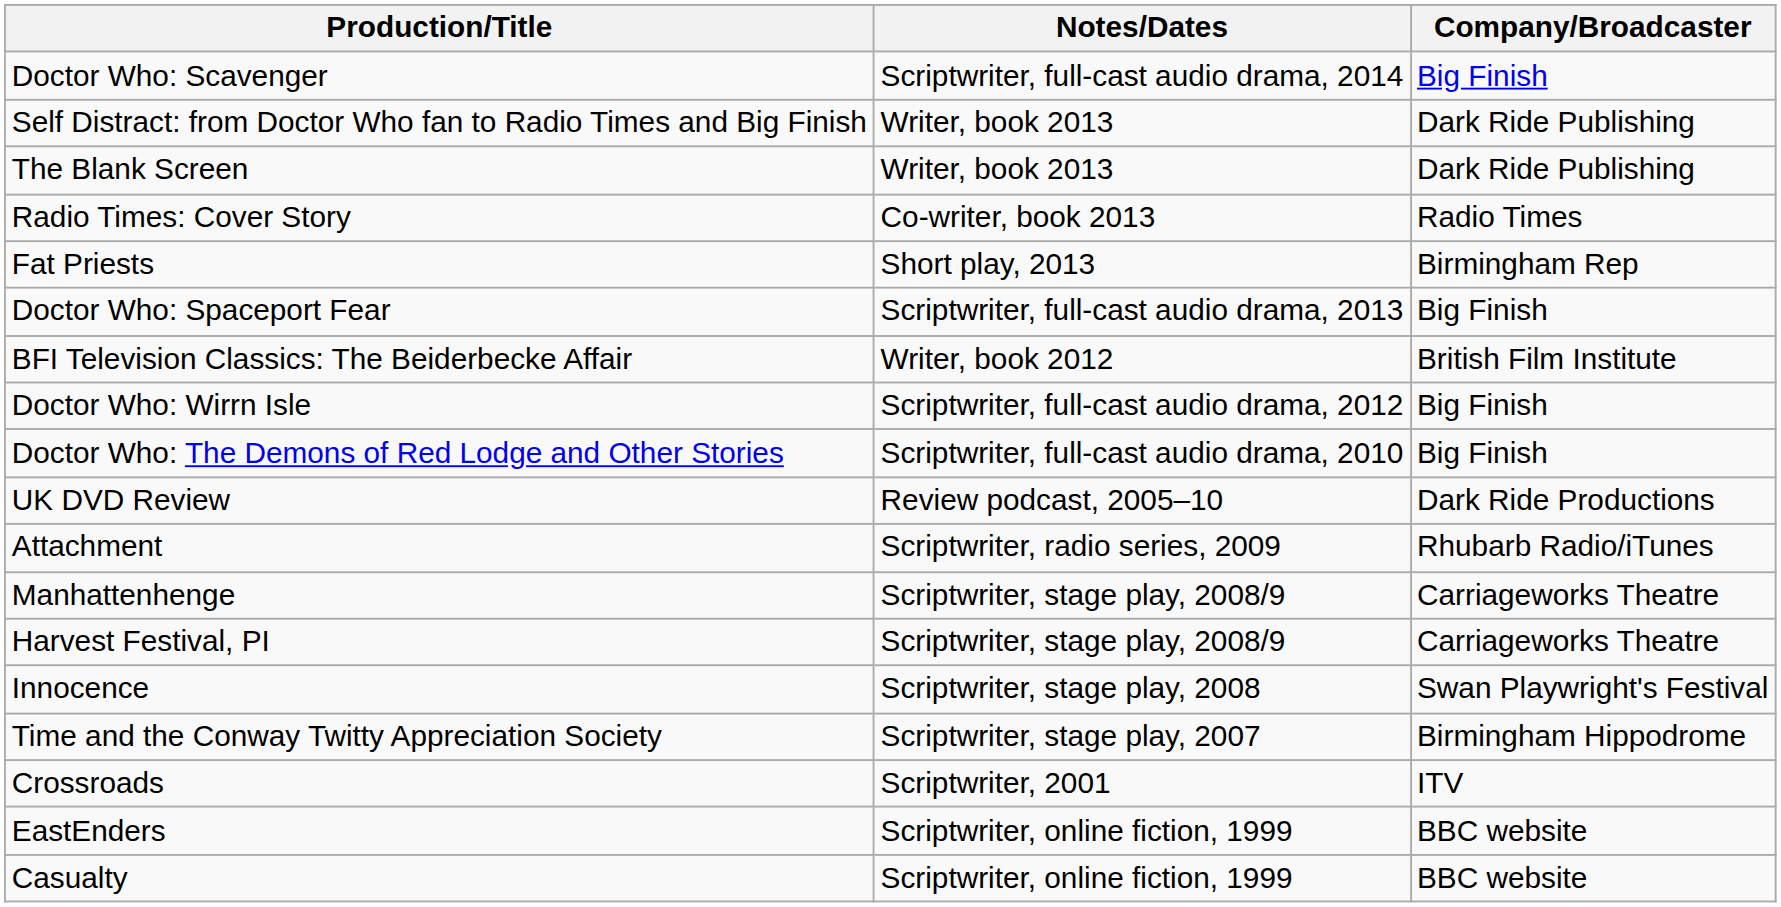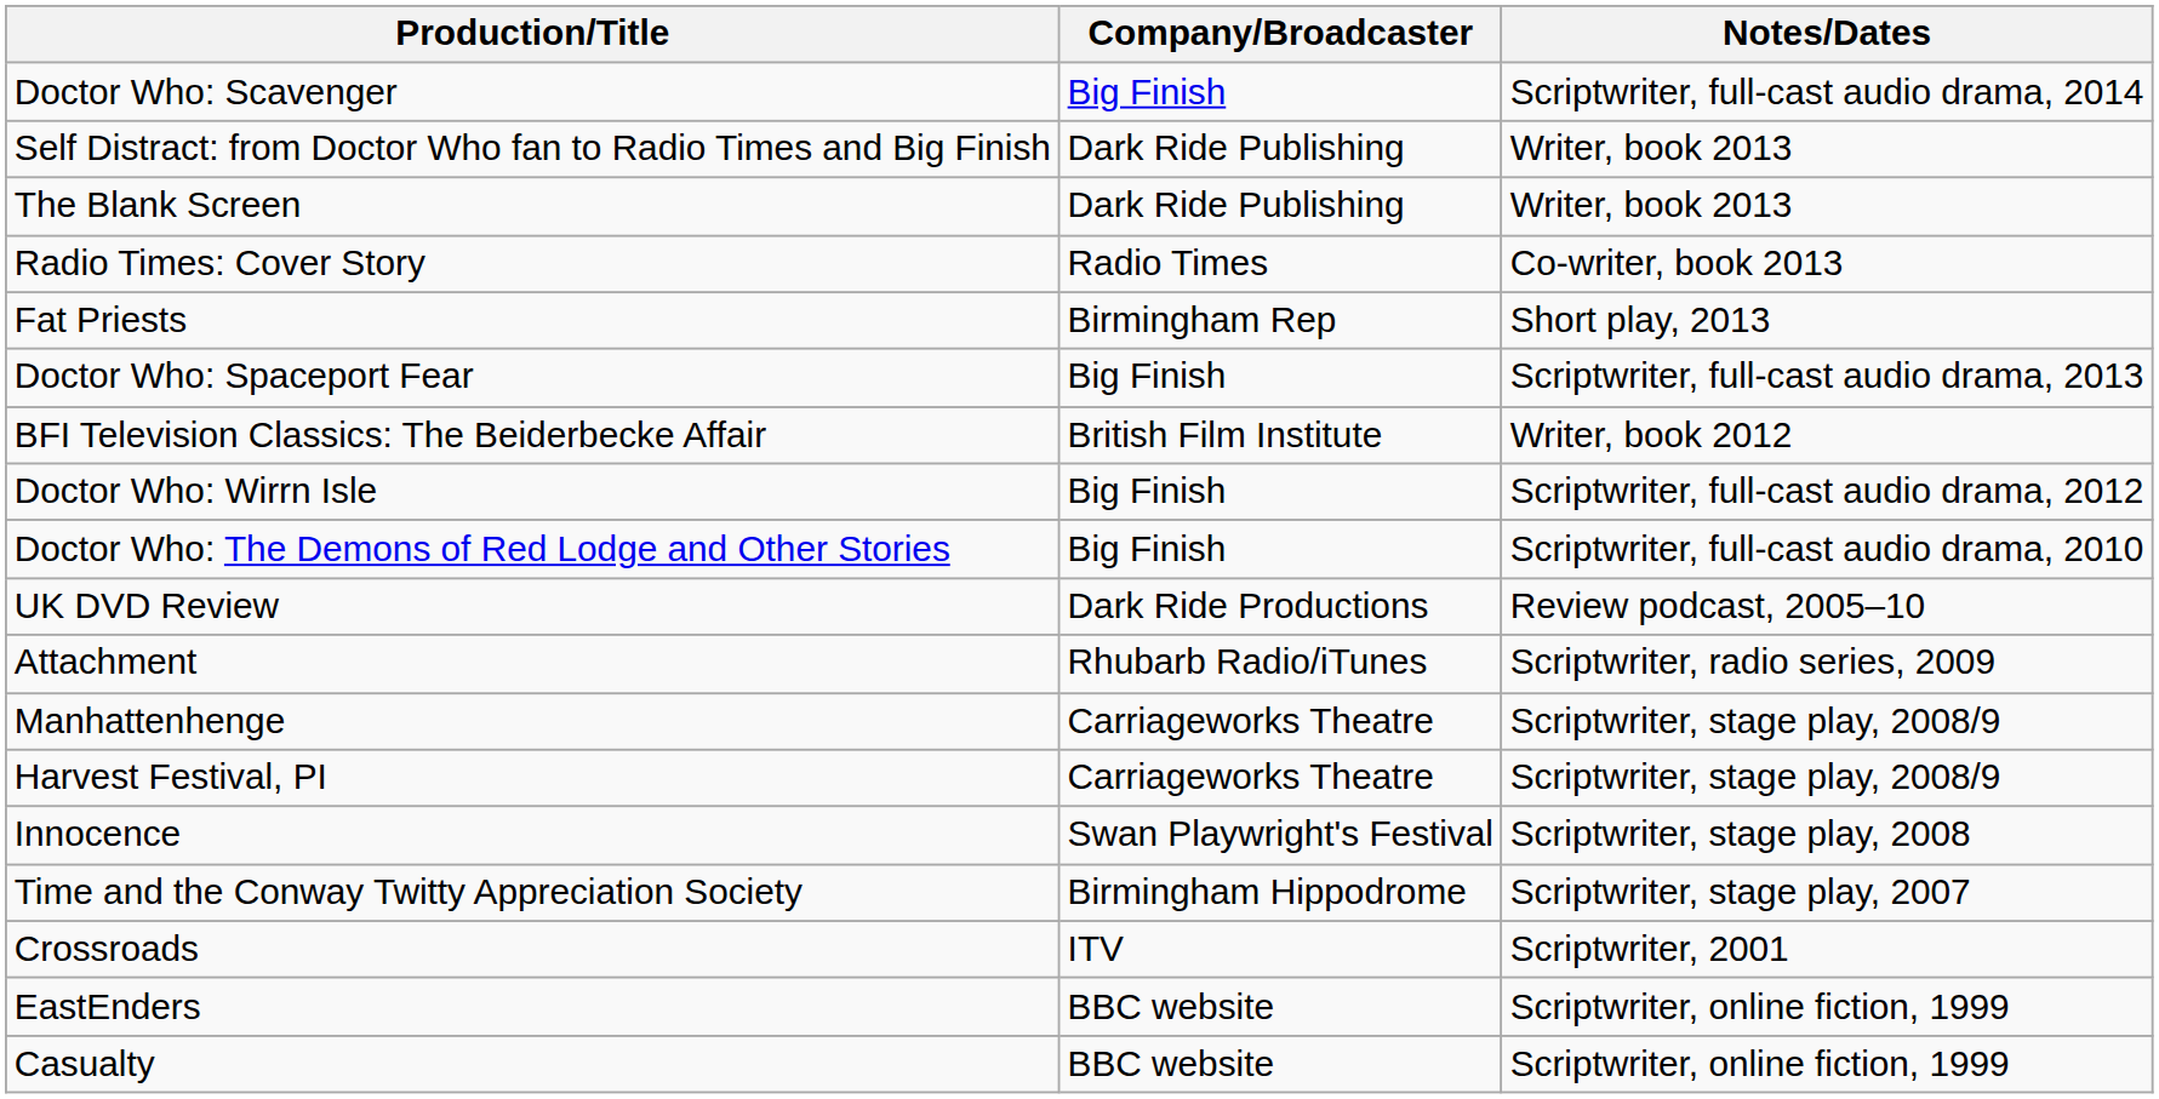columns swapped: Company/Broadcaster <-> Notes/Dates
